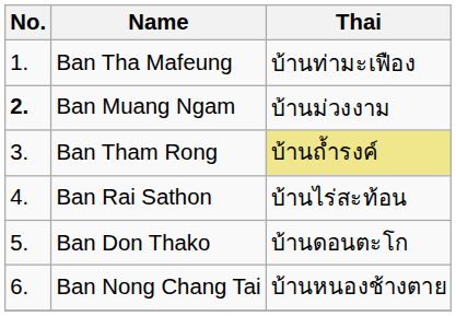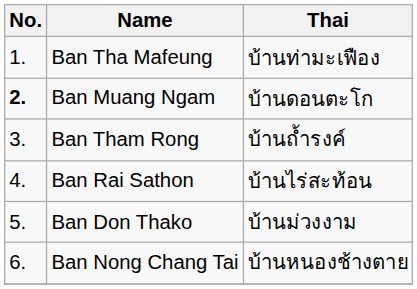Ban Muang Ngam | Thai: บ้านม่วงงาม -> บ้านดอนตะโก
Ban Tham Rong | Thai: khaki background -> no background
Ban Don Thako | Thai: บ้านดอนตะโก -> บ้านม่วงงาม
